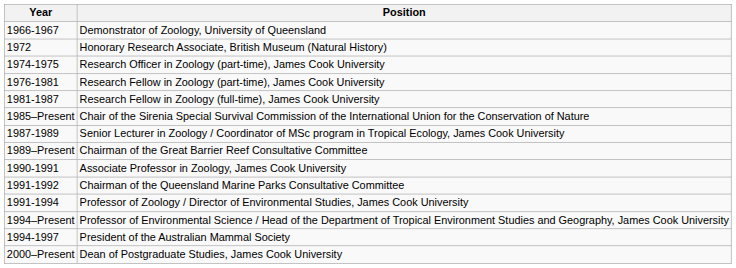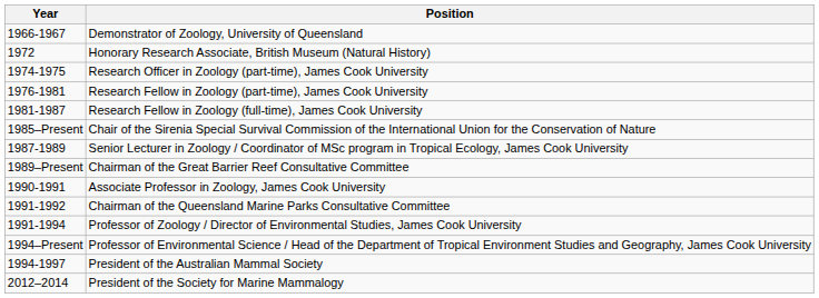- row: 2000–Present | Dean of Postgraduate Studies, James Cook University
+ row: 2012–2014 | President of the Society for Marine Mammalogy
